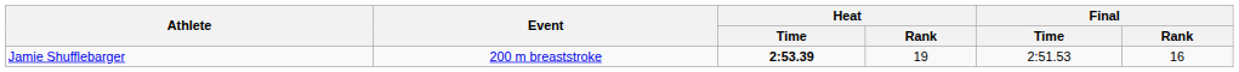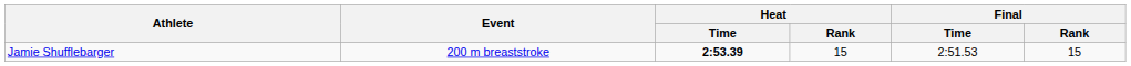Jamie Shufflebarger | Heat / Rank: 19 -> 15
Jamie Shufflebarger | Final / Rank: 16 -> 15
